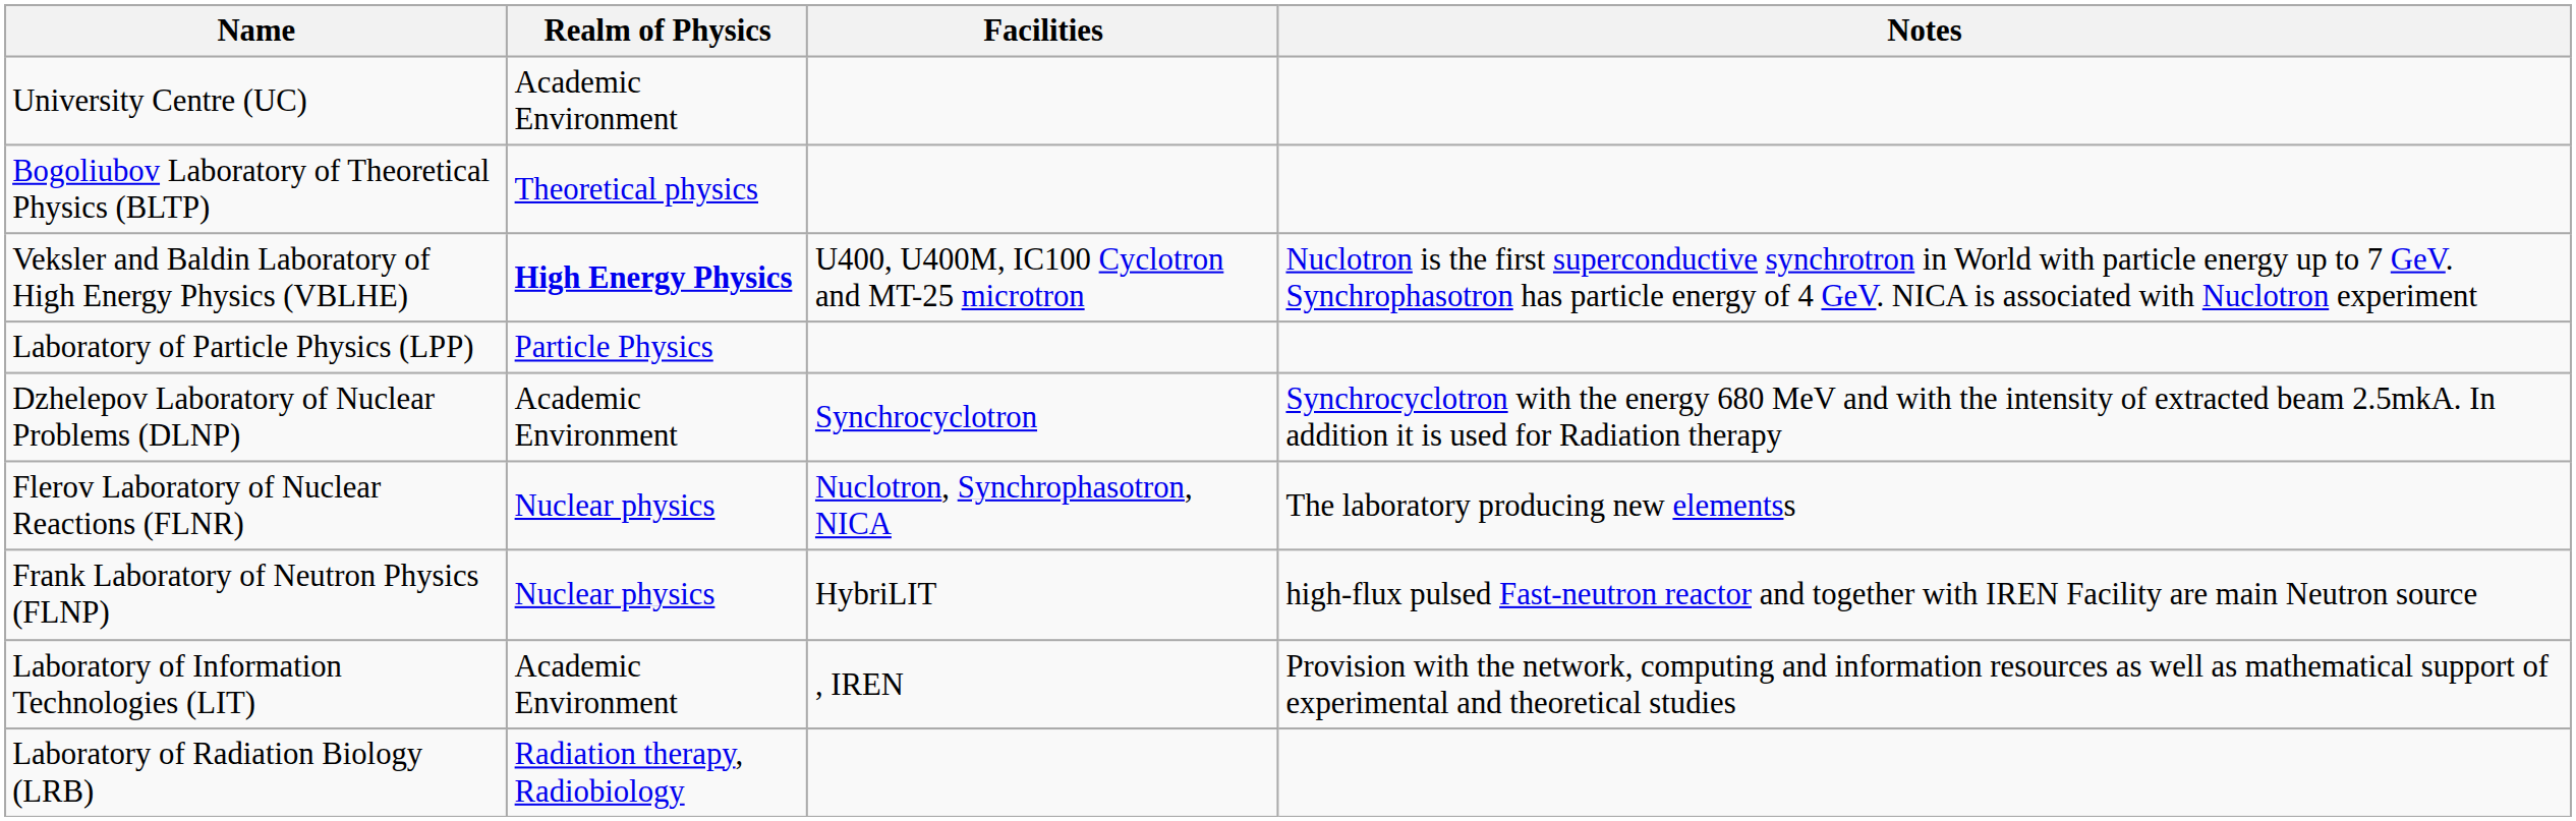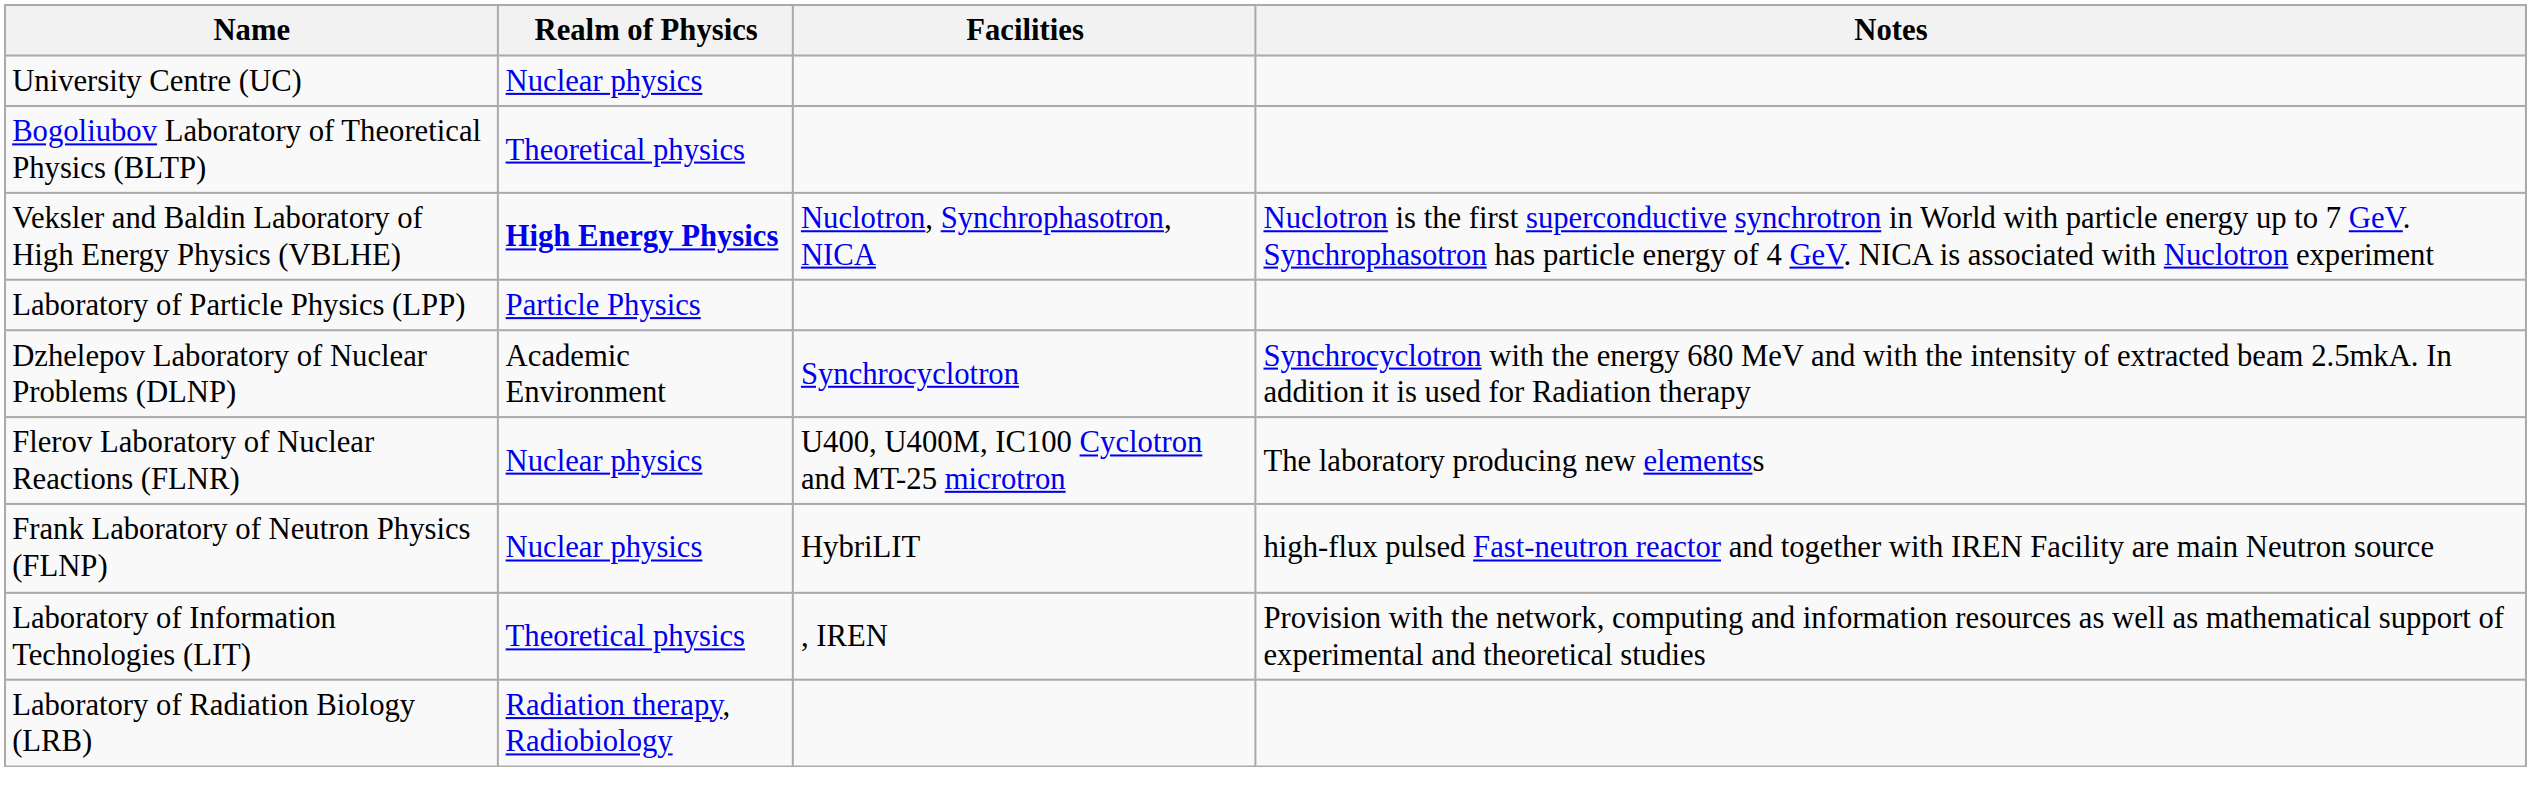University Centre (UC) | Realm of Physics: Academic Environment -> Nuclear physics
Veksler and Baldin Laboratory of High Energy Physics (VBLHE) | Facilities: U400, U400M, IC100 Cyclotron and MT-25 microtron -> Nuclotron, Synchrophasotron, NICA
Flerov Laboratory of Nuclear Reactions (FLNR) | Facilities: Nuclotron, Synchrophasotron, NICA -> U400, U400M, IC100 Cyclotron and MT-25 microtron
Laboratory of Information Technologies (LIT) | Realm of Physics: Academic Environment -> Theoretical physics
